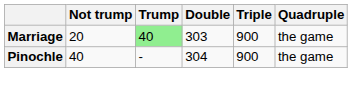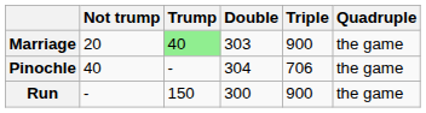Pinochle | Triple: 900 -> 706
+ row: Run | - | 150 | 300 | 900 | the game
